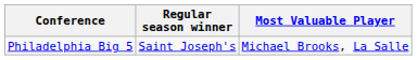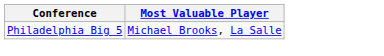- column: Regular season winner | Saint Joseph's
